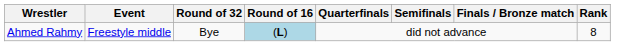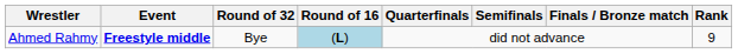Ahmed Rahmy | Event: normal -> bold
Ahmed Rahmy | Rank: 8 -> 9
